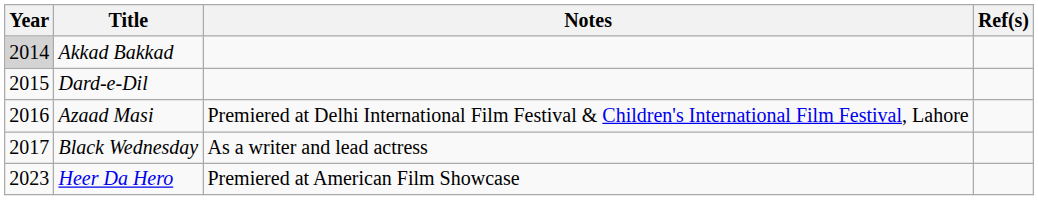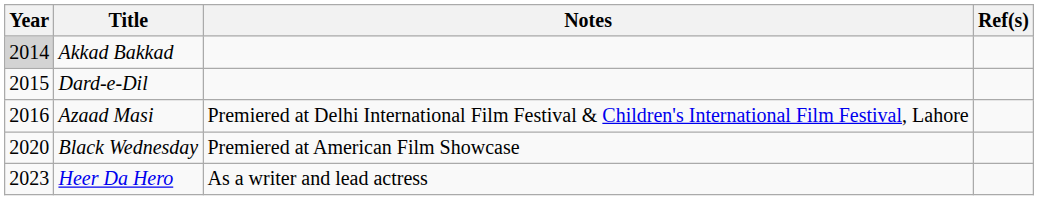Black Wednesday | Year: 2017 -> 2020
Black Wednesday | Notes: As a writer and lead actress -> Premiered at American Film Showcase
Heer Da Hero | Notes: Premiered at American Film Showcase -> As a writer and lead actress
